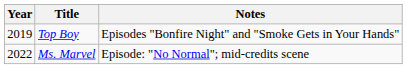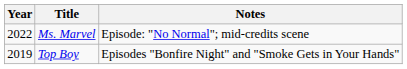rows swapped: Top Boy <-> Ms. Marvel
